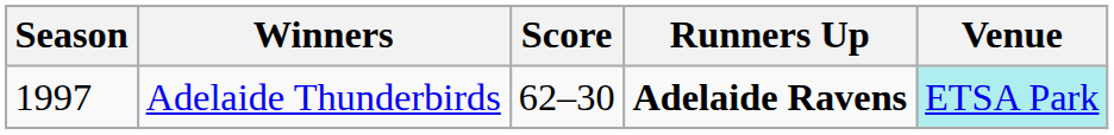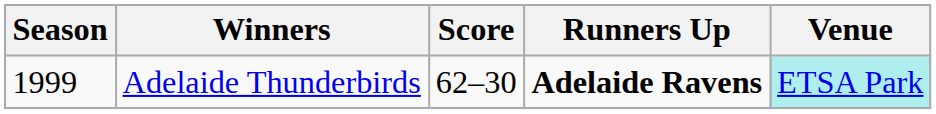Adelaide Thunderbirds | Season: 1997 -> 1999
